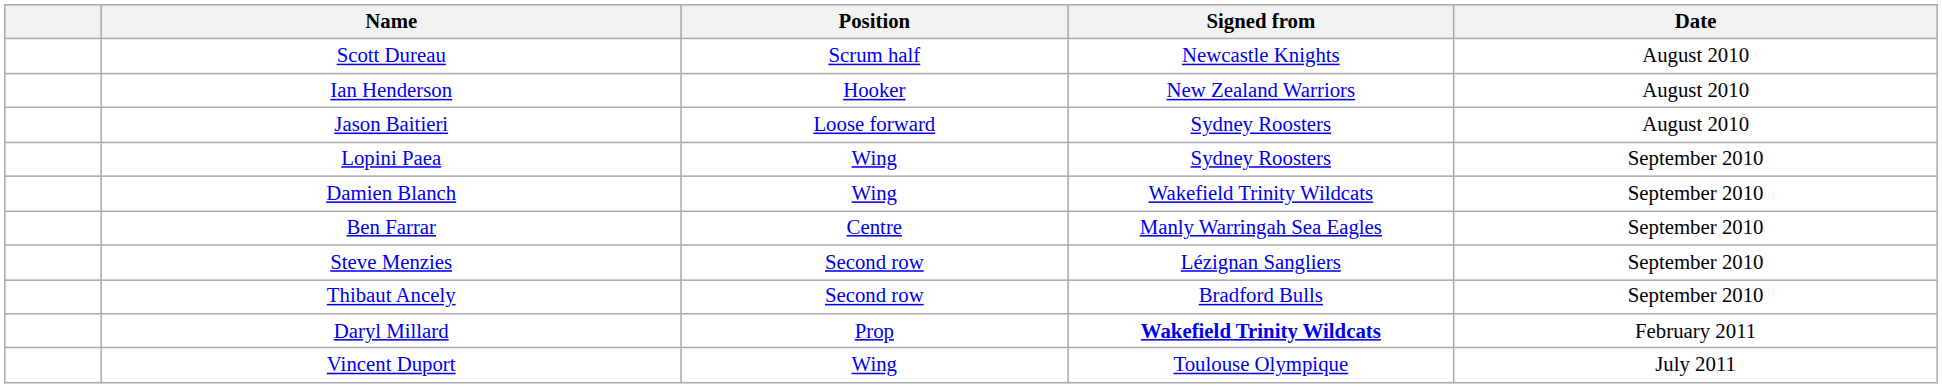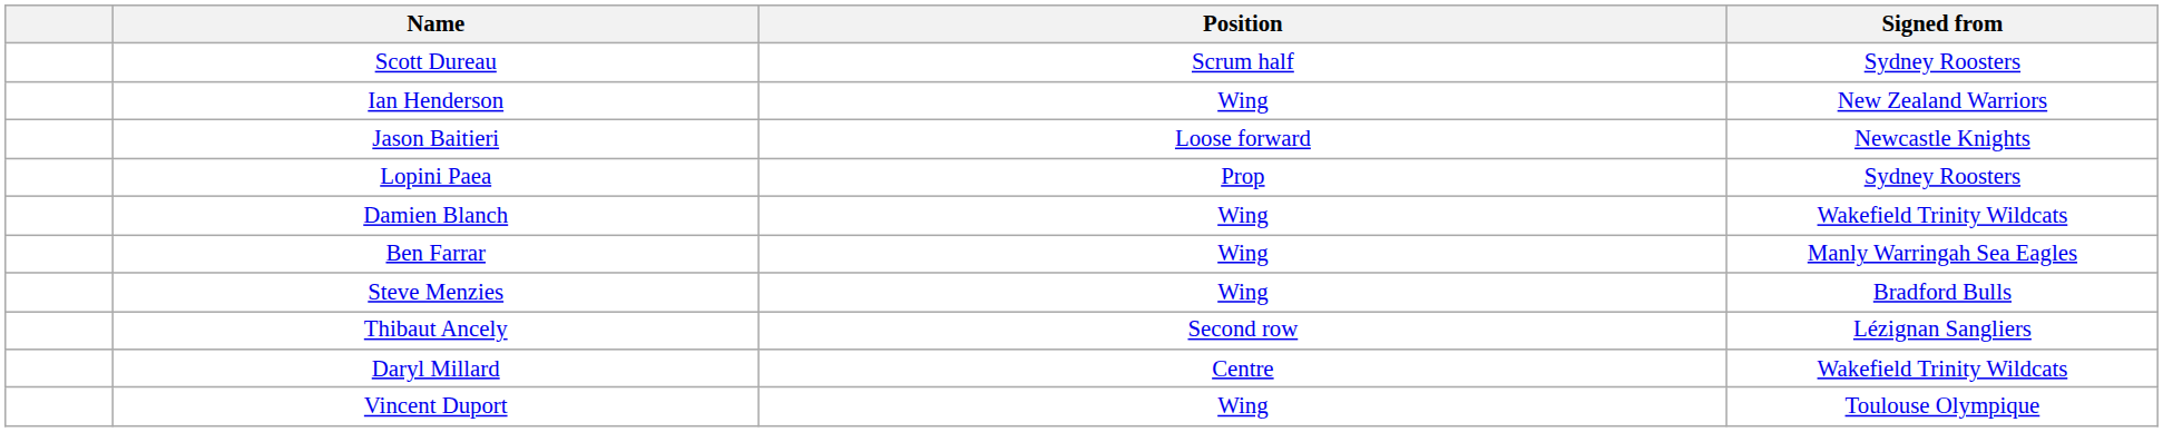- column: Date | August 2010 | August 2010 | August 2010 | September 2010 | September 2010 | September 2010 | September 2010 | September 2010 | February 2011 | July 2011
Scott Dureau | Signed from: Newcastle Knights -> Sydney Roosters
Ian Henderson | Position: Hooker -> Wing
Jason Baitieri | Signed from: Sydney Roosters -> Newcastle Knights
Lopini Paea | Position: Wing -> Prop
Ben Farrar | Position: Centre -> Wing
Steve Menzies | Position: Second row -> Wing
Steve Menzies | Signed from: Lézignan Sangliers -> Bradford Bulls
Thibaut Ancely | Signed from: Bradford Bulls -> Lézignan Sangliers
Daryl Millard | Position: Prop -> Centre
Daryl Millard | Signed from: bold -> normal
